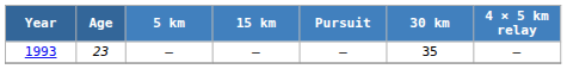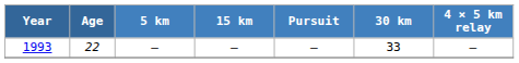1993 | Age: 23 -> 22
1993 | 30 km: 35 -> 33
